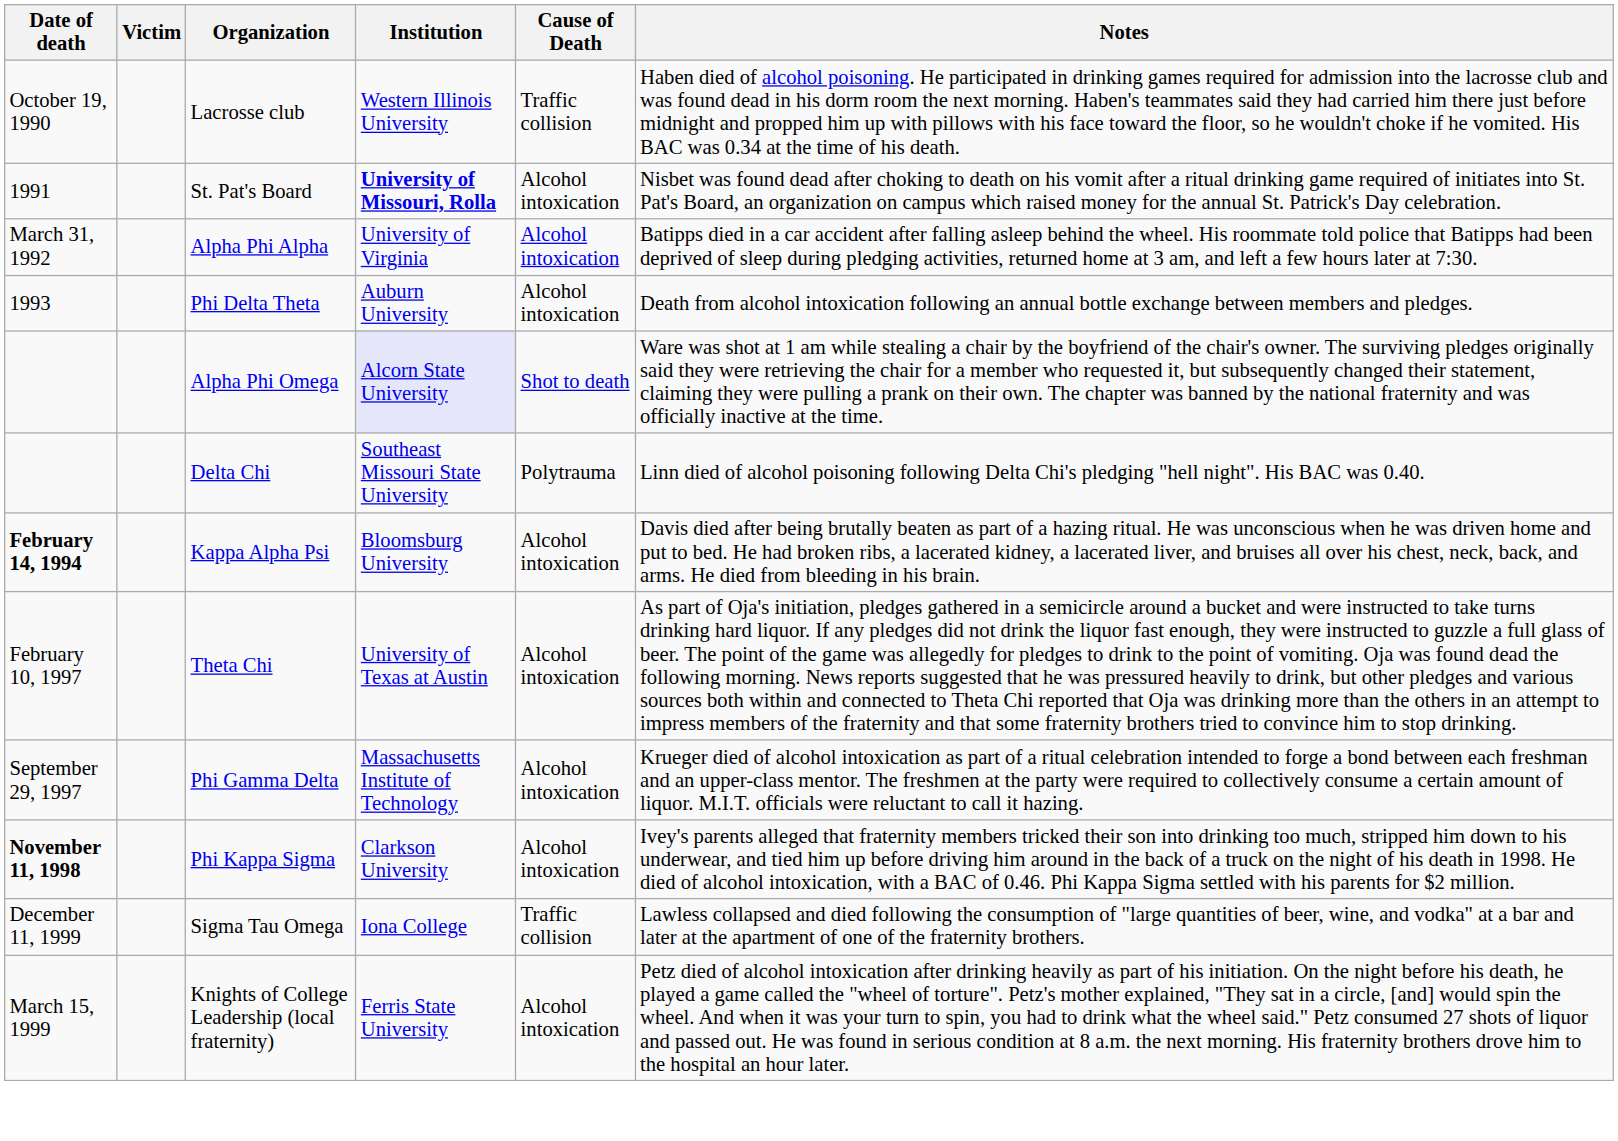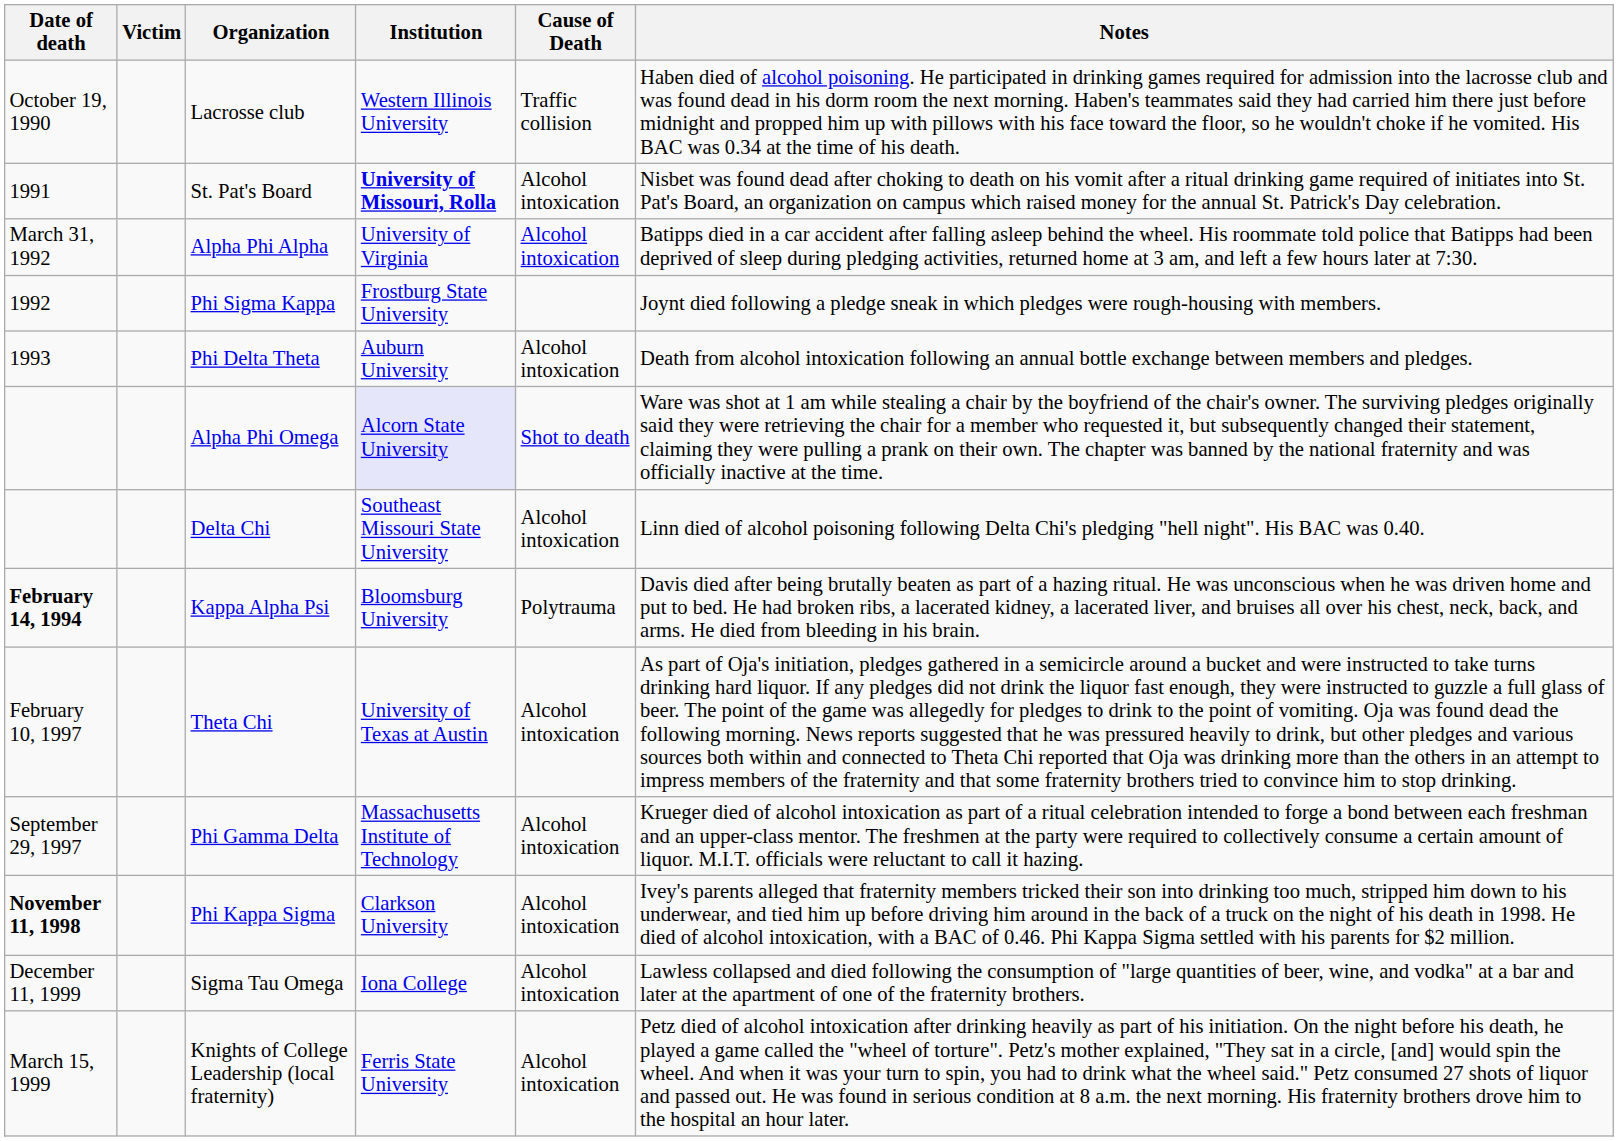+ row: 1992 | Phi Sigma Kappa | Frostburg State University | Joynt died following a pledge sneak in which pledges were rough-housing with members.
Delta Chi | Cause of Death: Polytrauma -> Alcohol intoxication
Kappa Alpha Psi | Cause of Death: Alcohol intoxication -> Polytrauma
Sigma Tau Omega | Cause of Death: Traffic collision -> Alcohol intoxication
